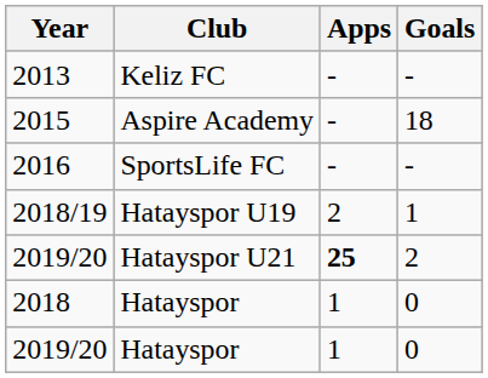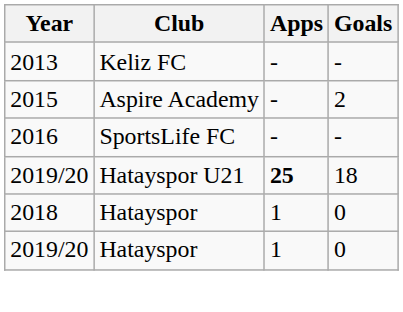2015 | Goals: 18 -> 2
- row: 2018/19 | Hatayspor U19 | 2 | 1
2019/20 / Hatayspor U21 | Goals: 2 -> 18
